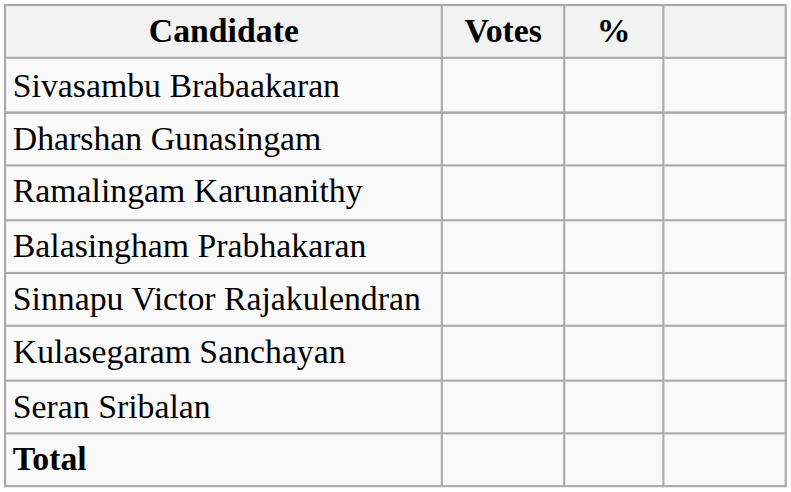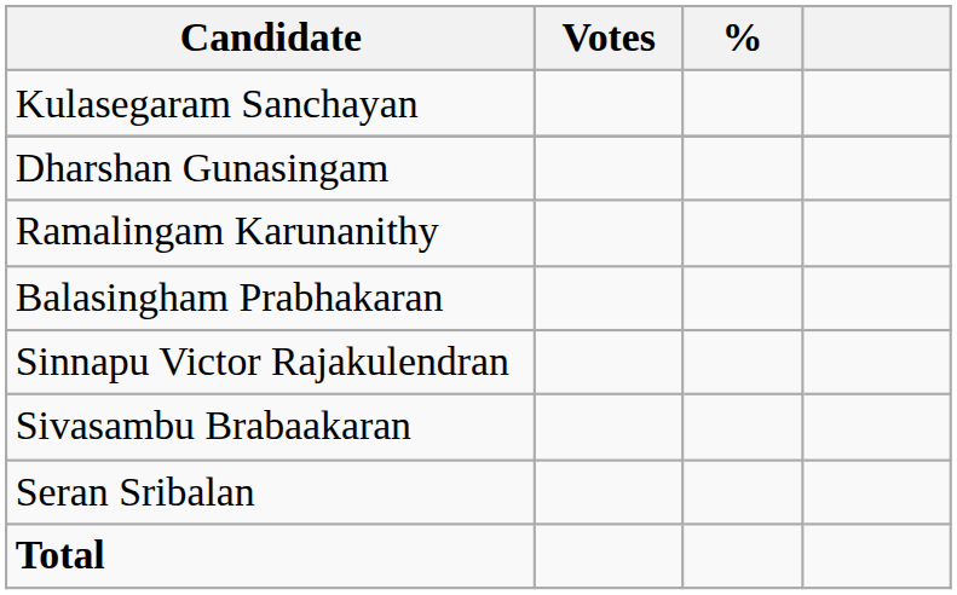rows swapped: Sivasambu Brabaakaran <-> Kulasegaram Sanchayan
